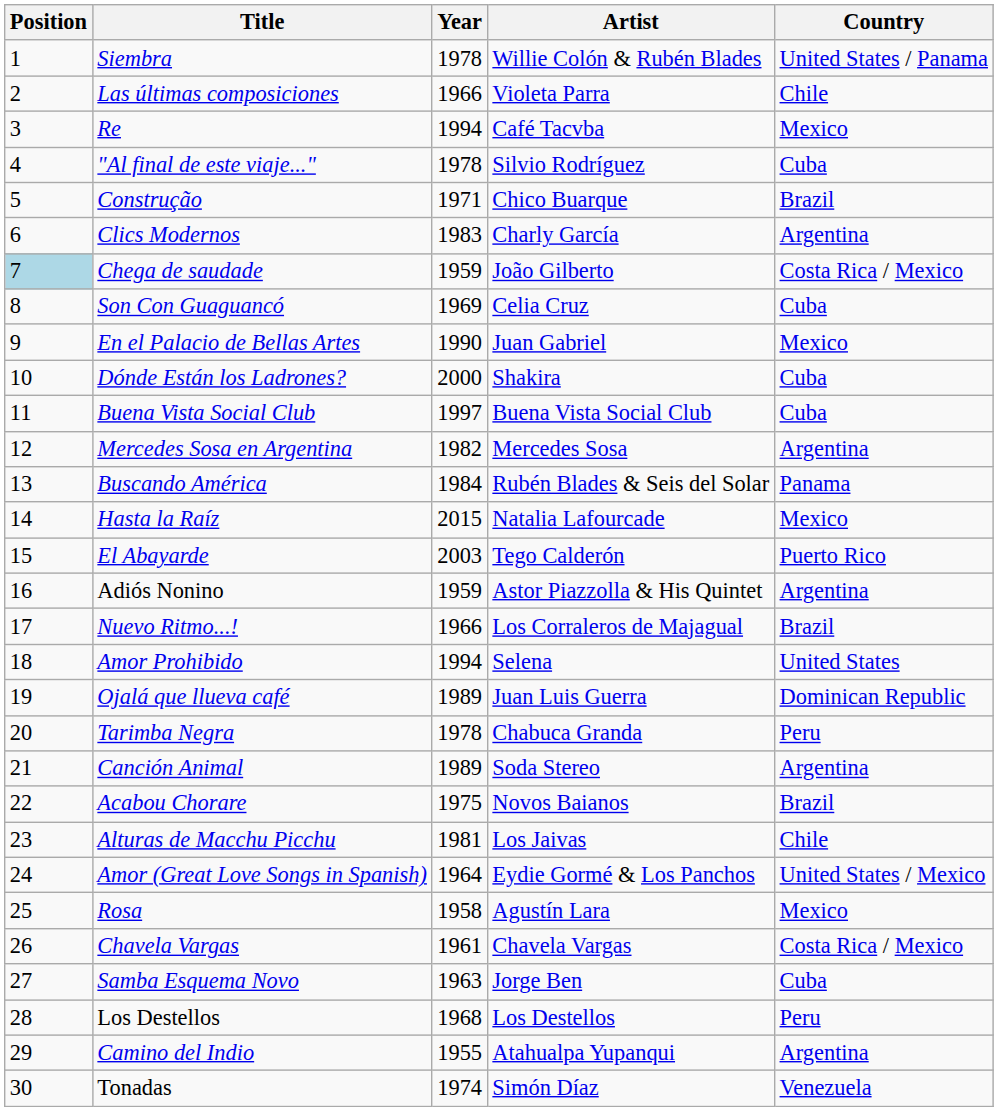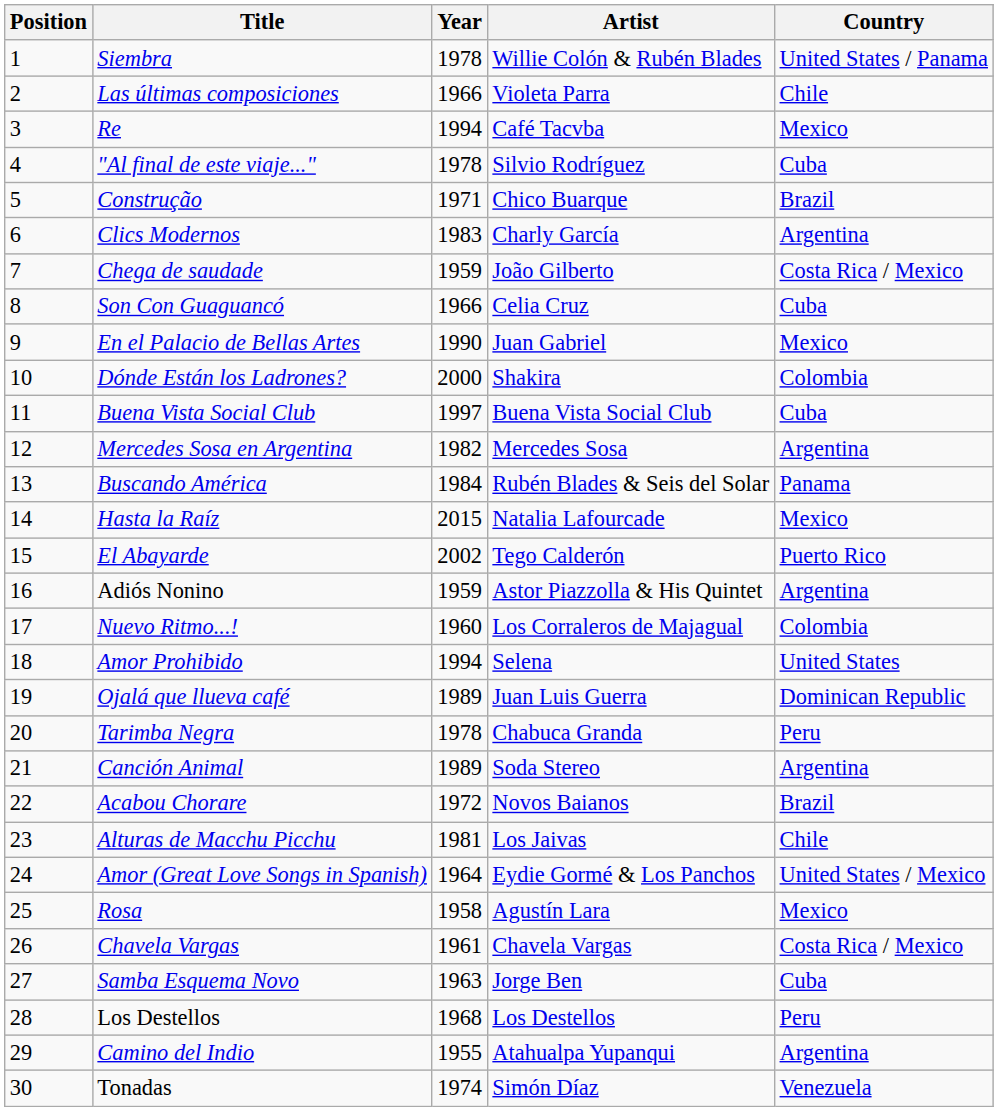Chega de saudade | Position: lightblue background -> no background
Son Con Guaguancó | Year: 1969 -> 1966
Dónde Están los Ladrones? | Country: Cuba -> Colombia
El Abayarde | Year: 2003 -> 2002
Nuevo Ritmo...! | Year: 1966 -> 1960
Nuevo Ritmo...! | Country: Brazil -> Colombia
Acabou Chorare | Year: 1975 -> 1972
